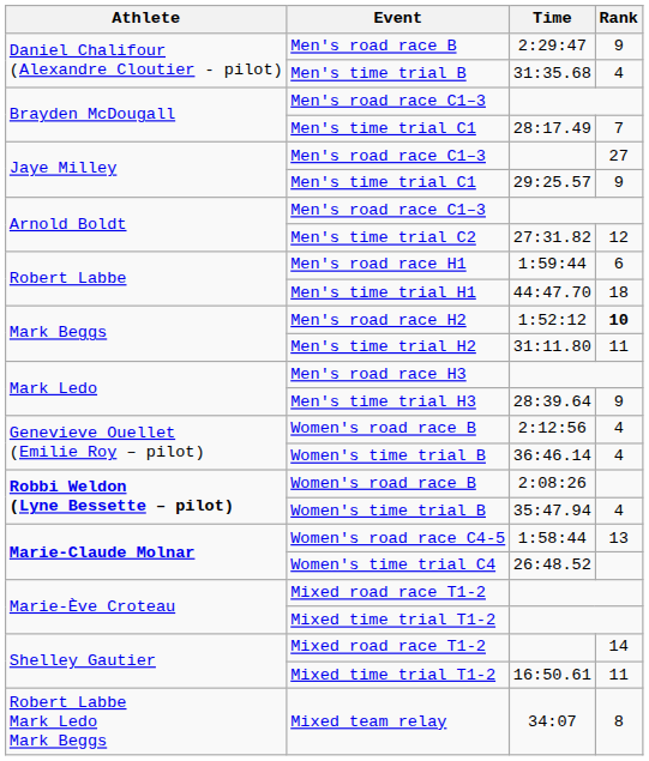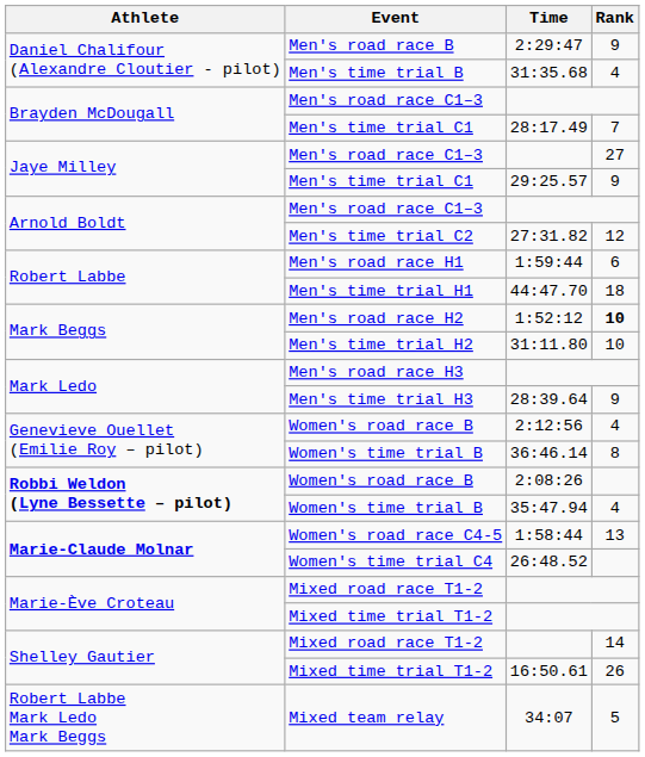31:11.80 | Rank: 11 -> 10
36:46.14 | Rank: 4 -> 8
16:50.61 | Rank: 11 -> 26
34:07 | Rank: 8 -> 5
